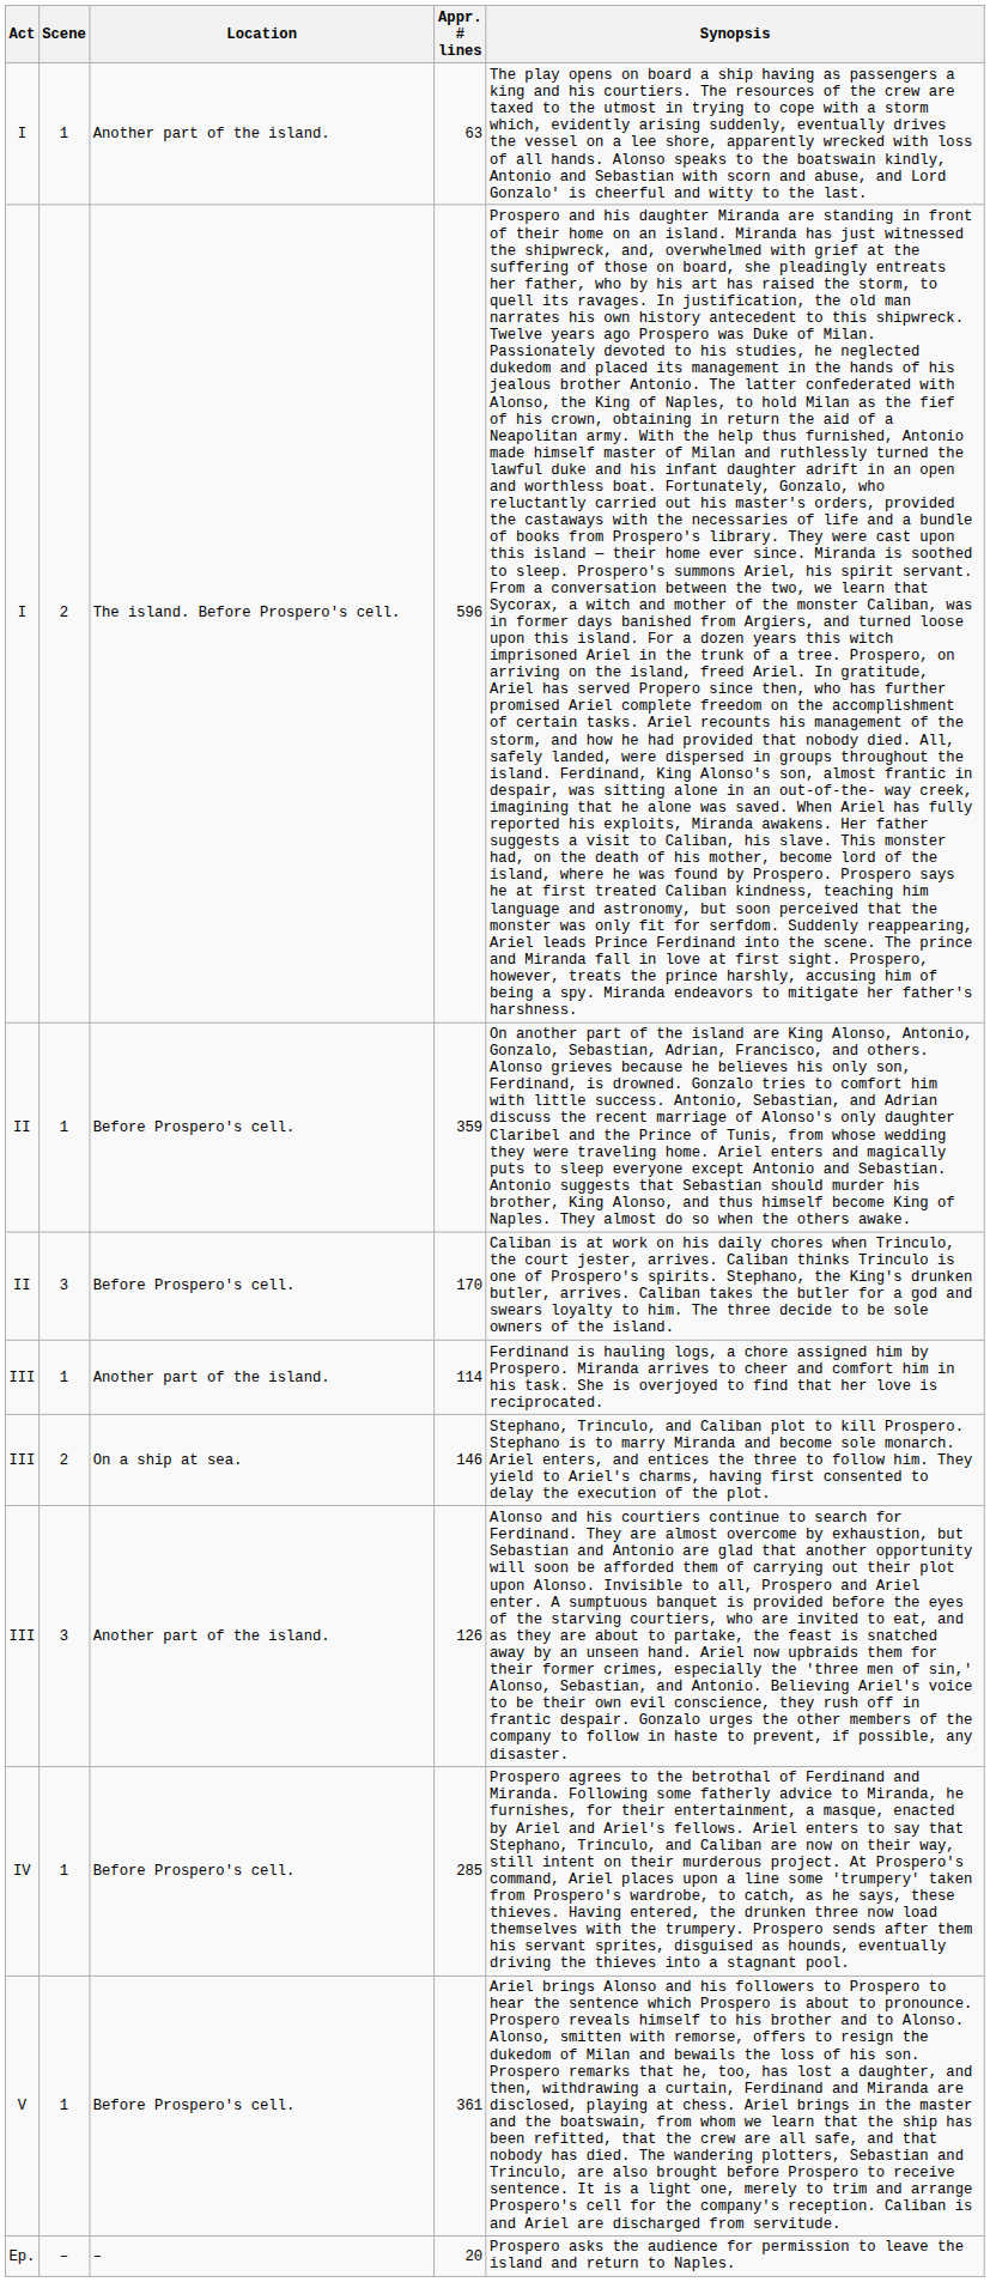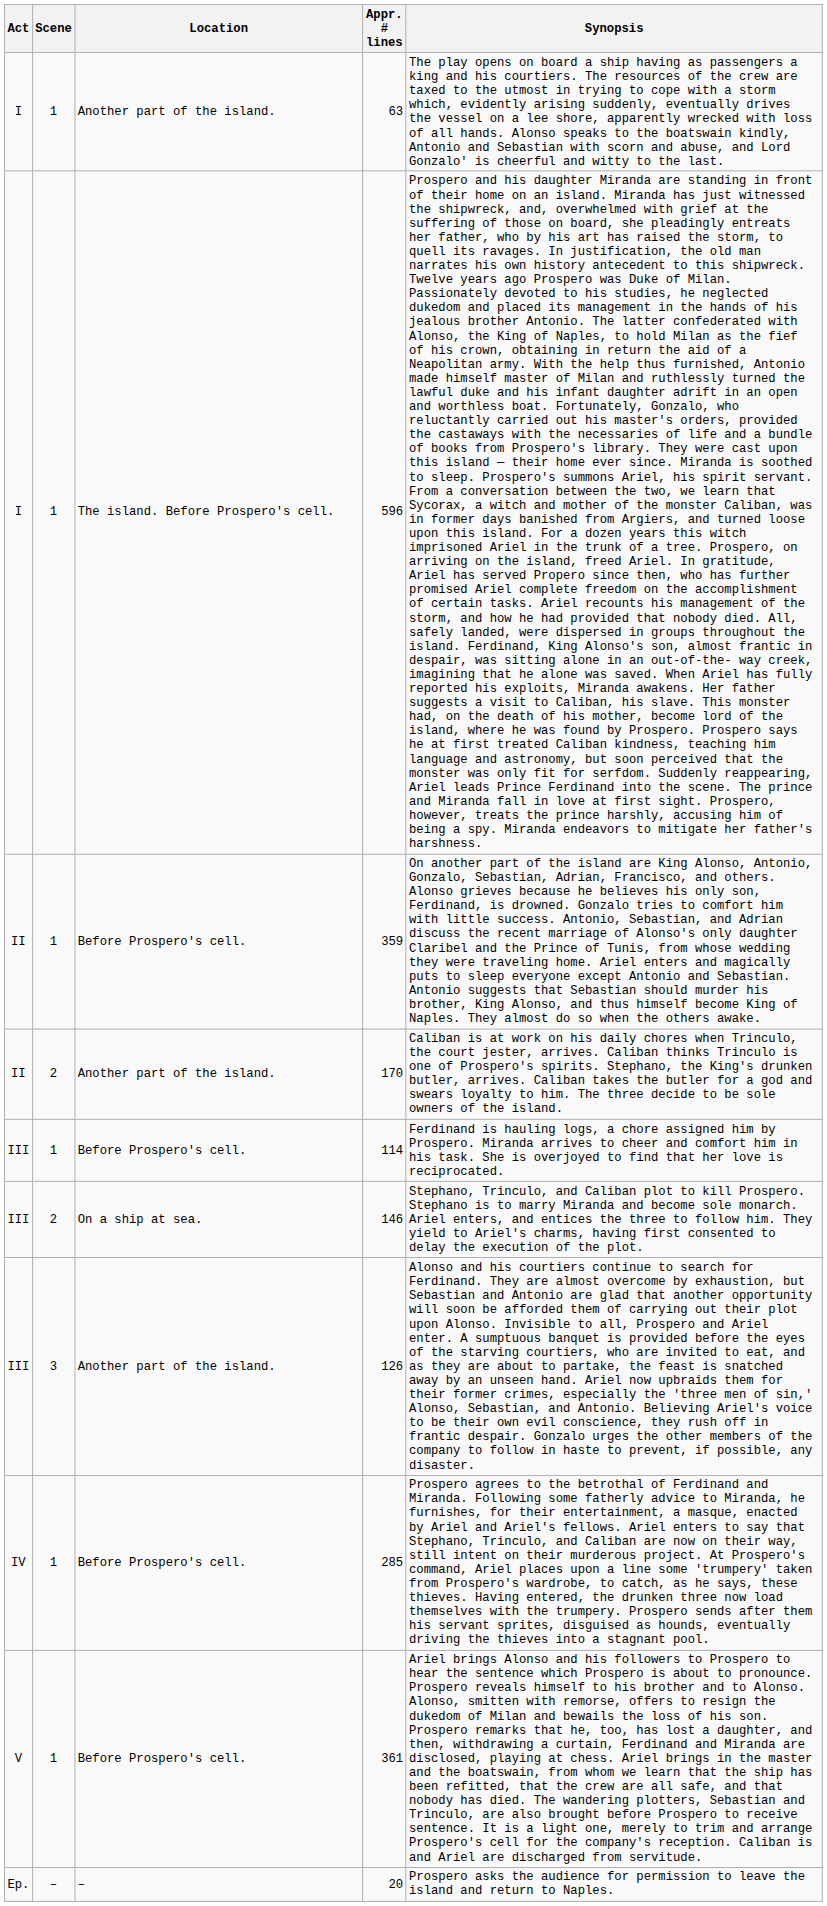596 | Scene: 2 -> 1
170 | Scene: 3 -> 2
170 | Location: Before Prospero's cell. -> Another part of the island.
114 | Location: Another part of the island. -> Before Prospero's cell.
